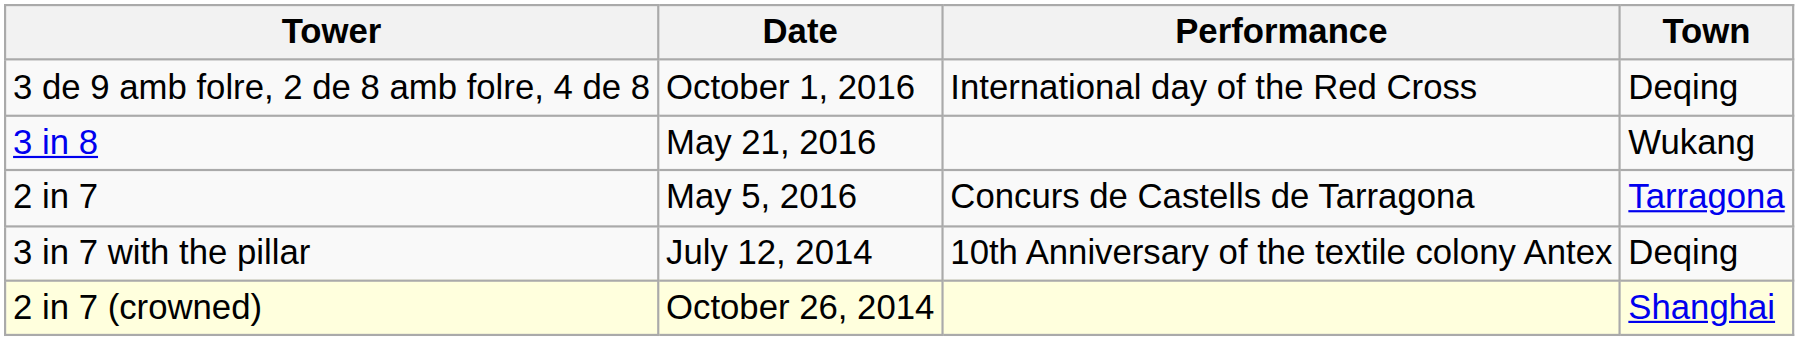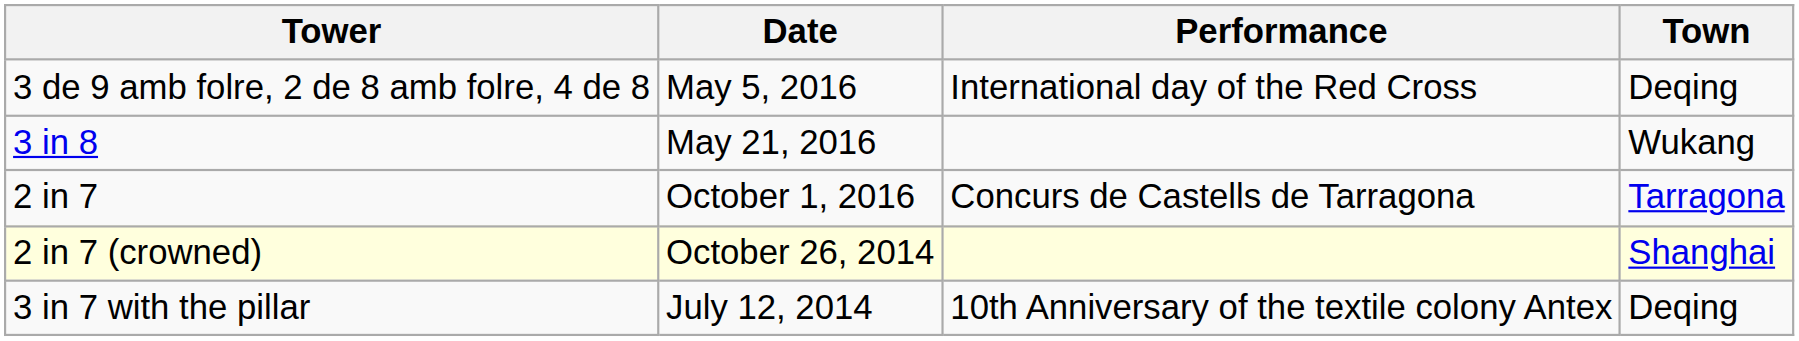3 de 9 amb folre, 2 de 8 amb folre, 4 de 8 | Date: October 1, 2016 -> May 5, 2016
2 in 7 | Date: May 5, 2016 -> October 1, 2016
rows swapped: 2 in 7 (crowned) <-> 3 in 7 with the pillar
